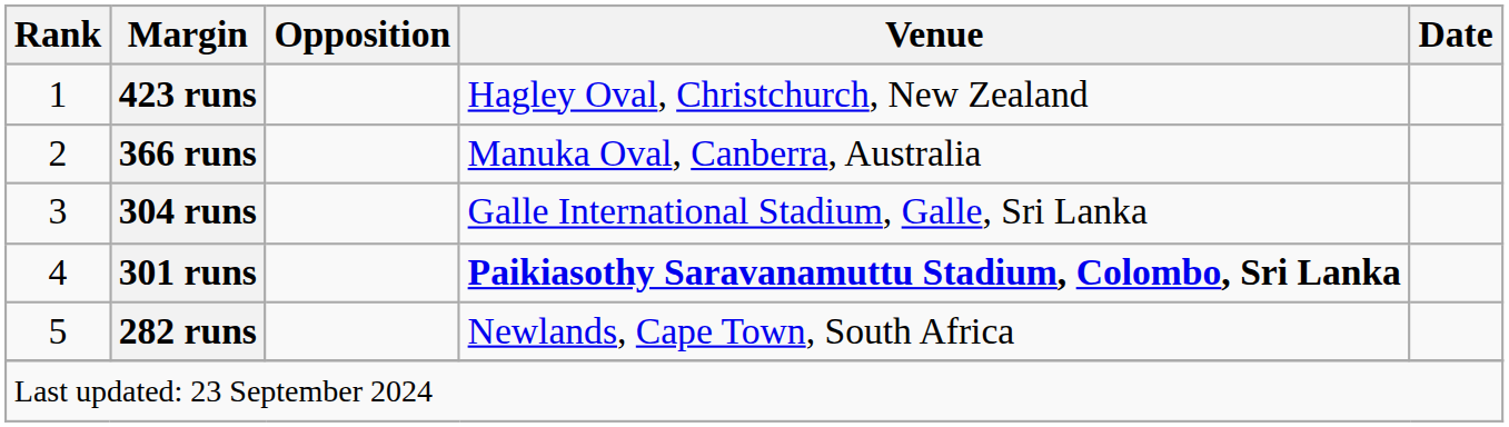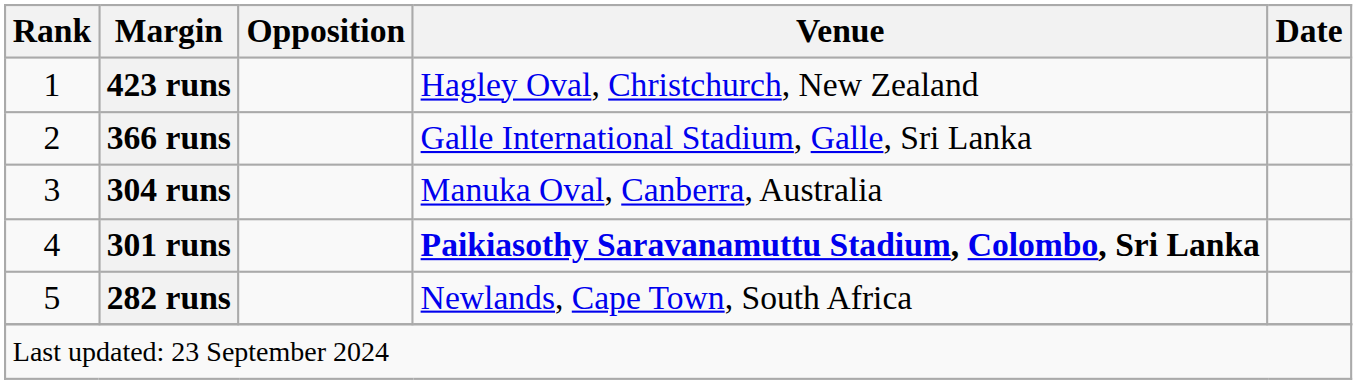366 runs | Venue: Manuka Oval, Canberra, Australia -> Galle International Stadium, Galle, Sri Lanka
304 runs | Venue: Galle International Stadium, Galle, Sri Lanka -> Manuka Oval, Canberra, Australia
